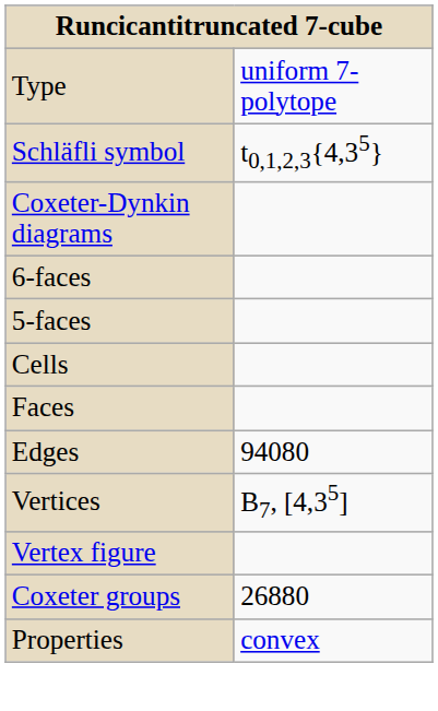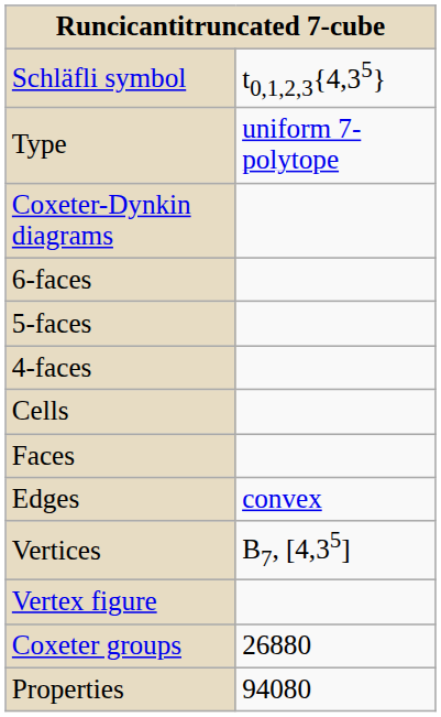rows swapped: Type <-> Schläfli symbol
+ row: 4-faces
Edges | column 2: 94080 -> convex
Properties | column 2: convex -> 94080
